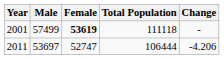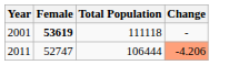- column: Male | 57499 | 53697
2011 | Change: no background -> lightsalmon background
